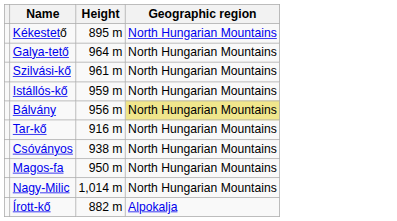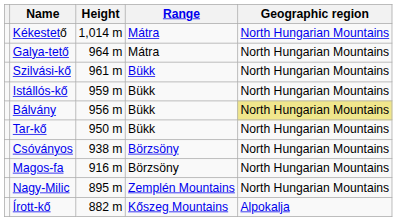+ column: Range | Mátra | Mátra | Bükk | Bükk | Bükk | Bükk | Börzsöny | Börzsöny | Zemplén Mountains | Kőszeg Mountains
Kékestető | Height: 895 m -> 1,014 m
Tar-kő | Height: 916 m -> 950 m
Magos-fa | Height: 950 m -> 916 m
Nagy-Milic | Height: 1,014 m -> 895 m
